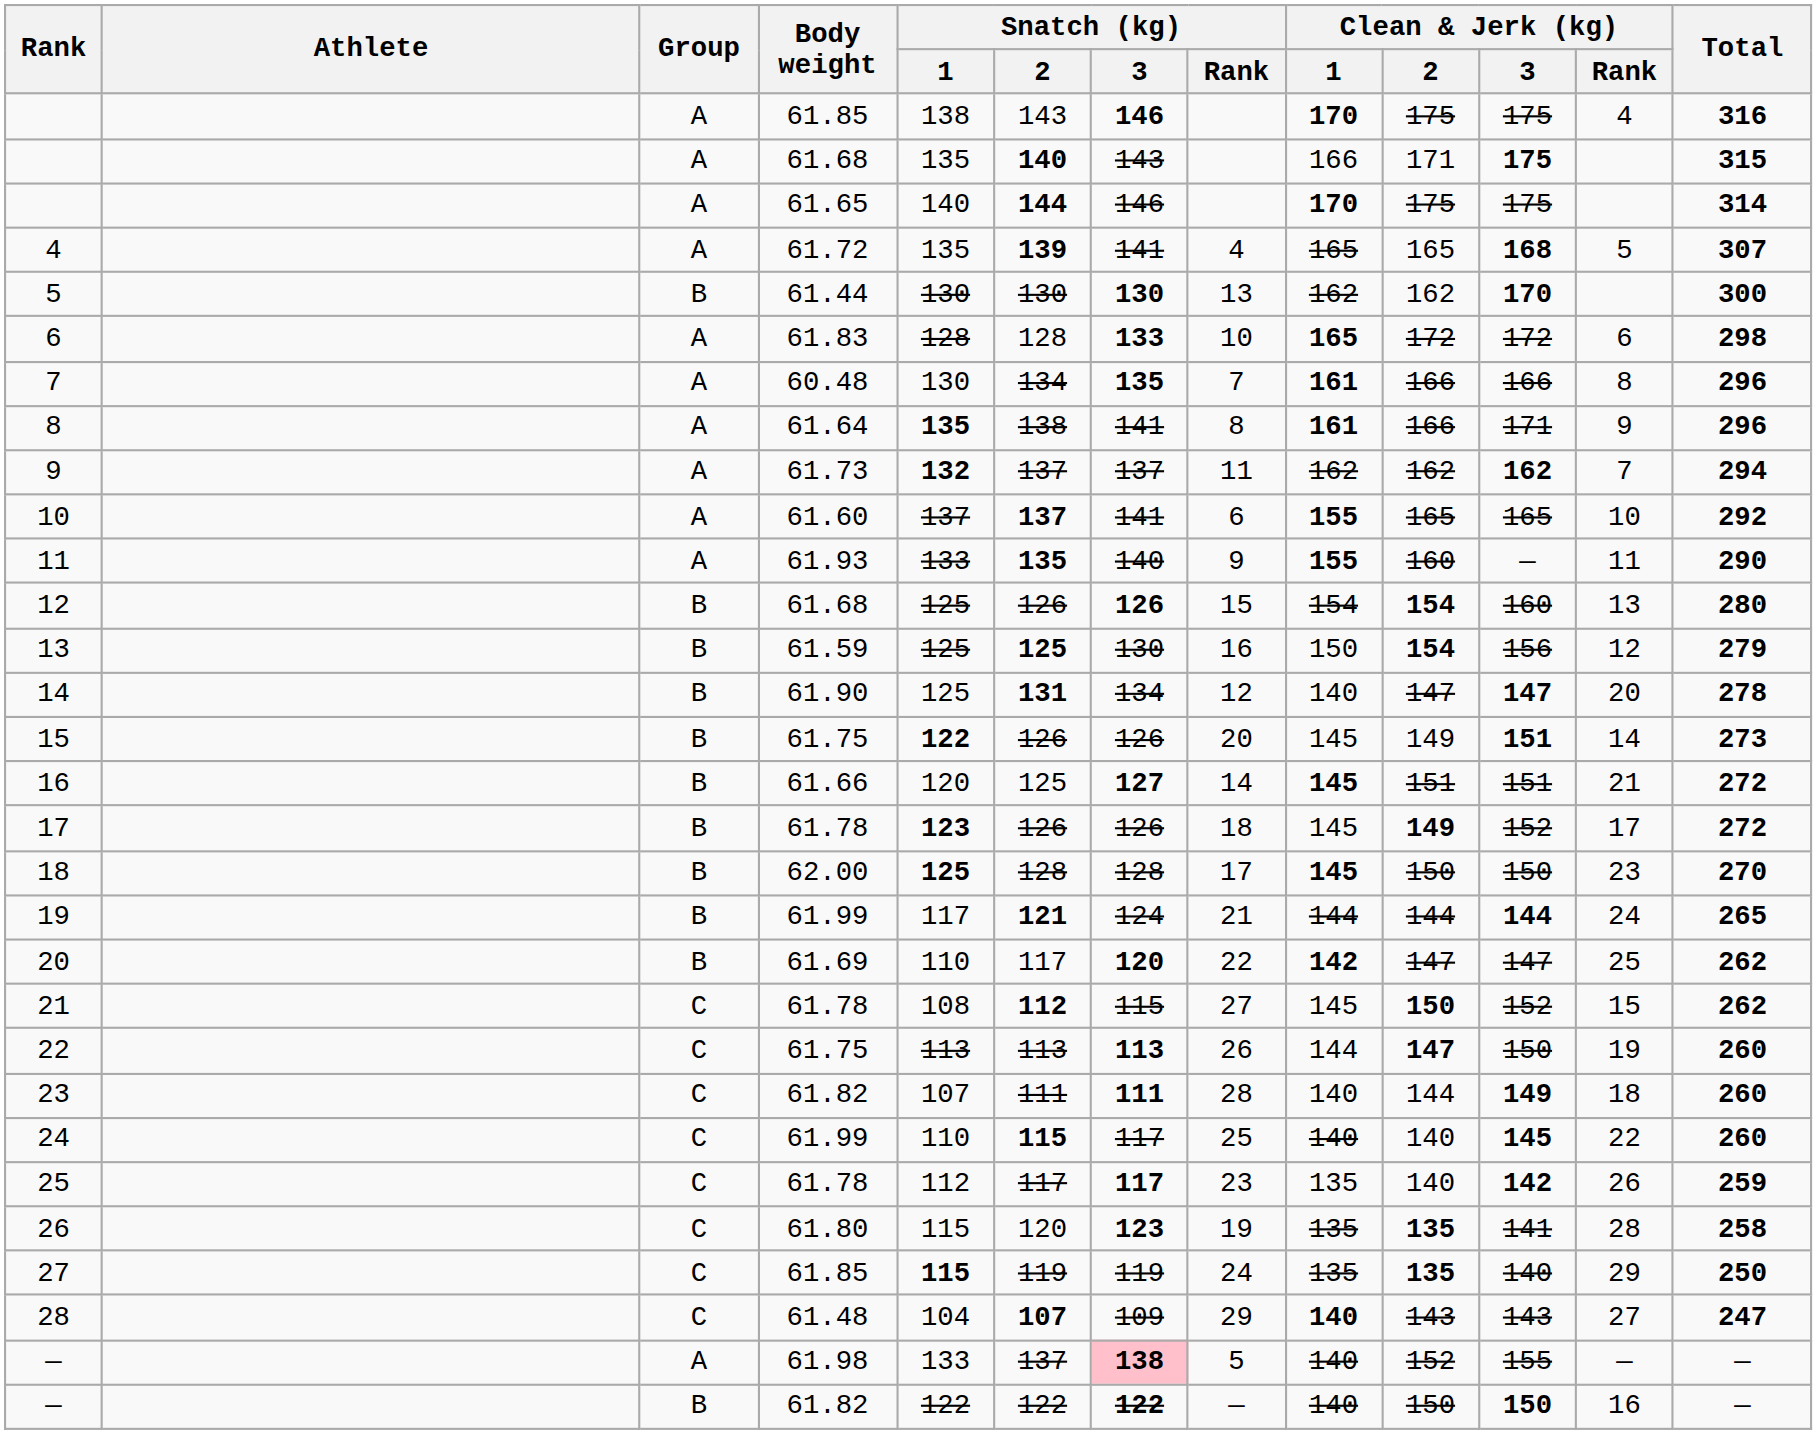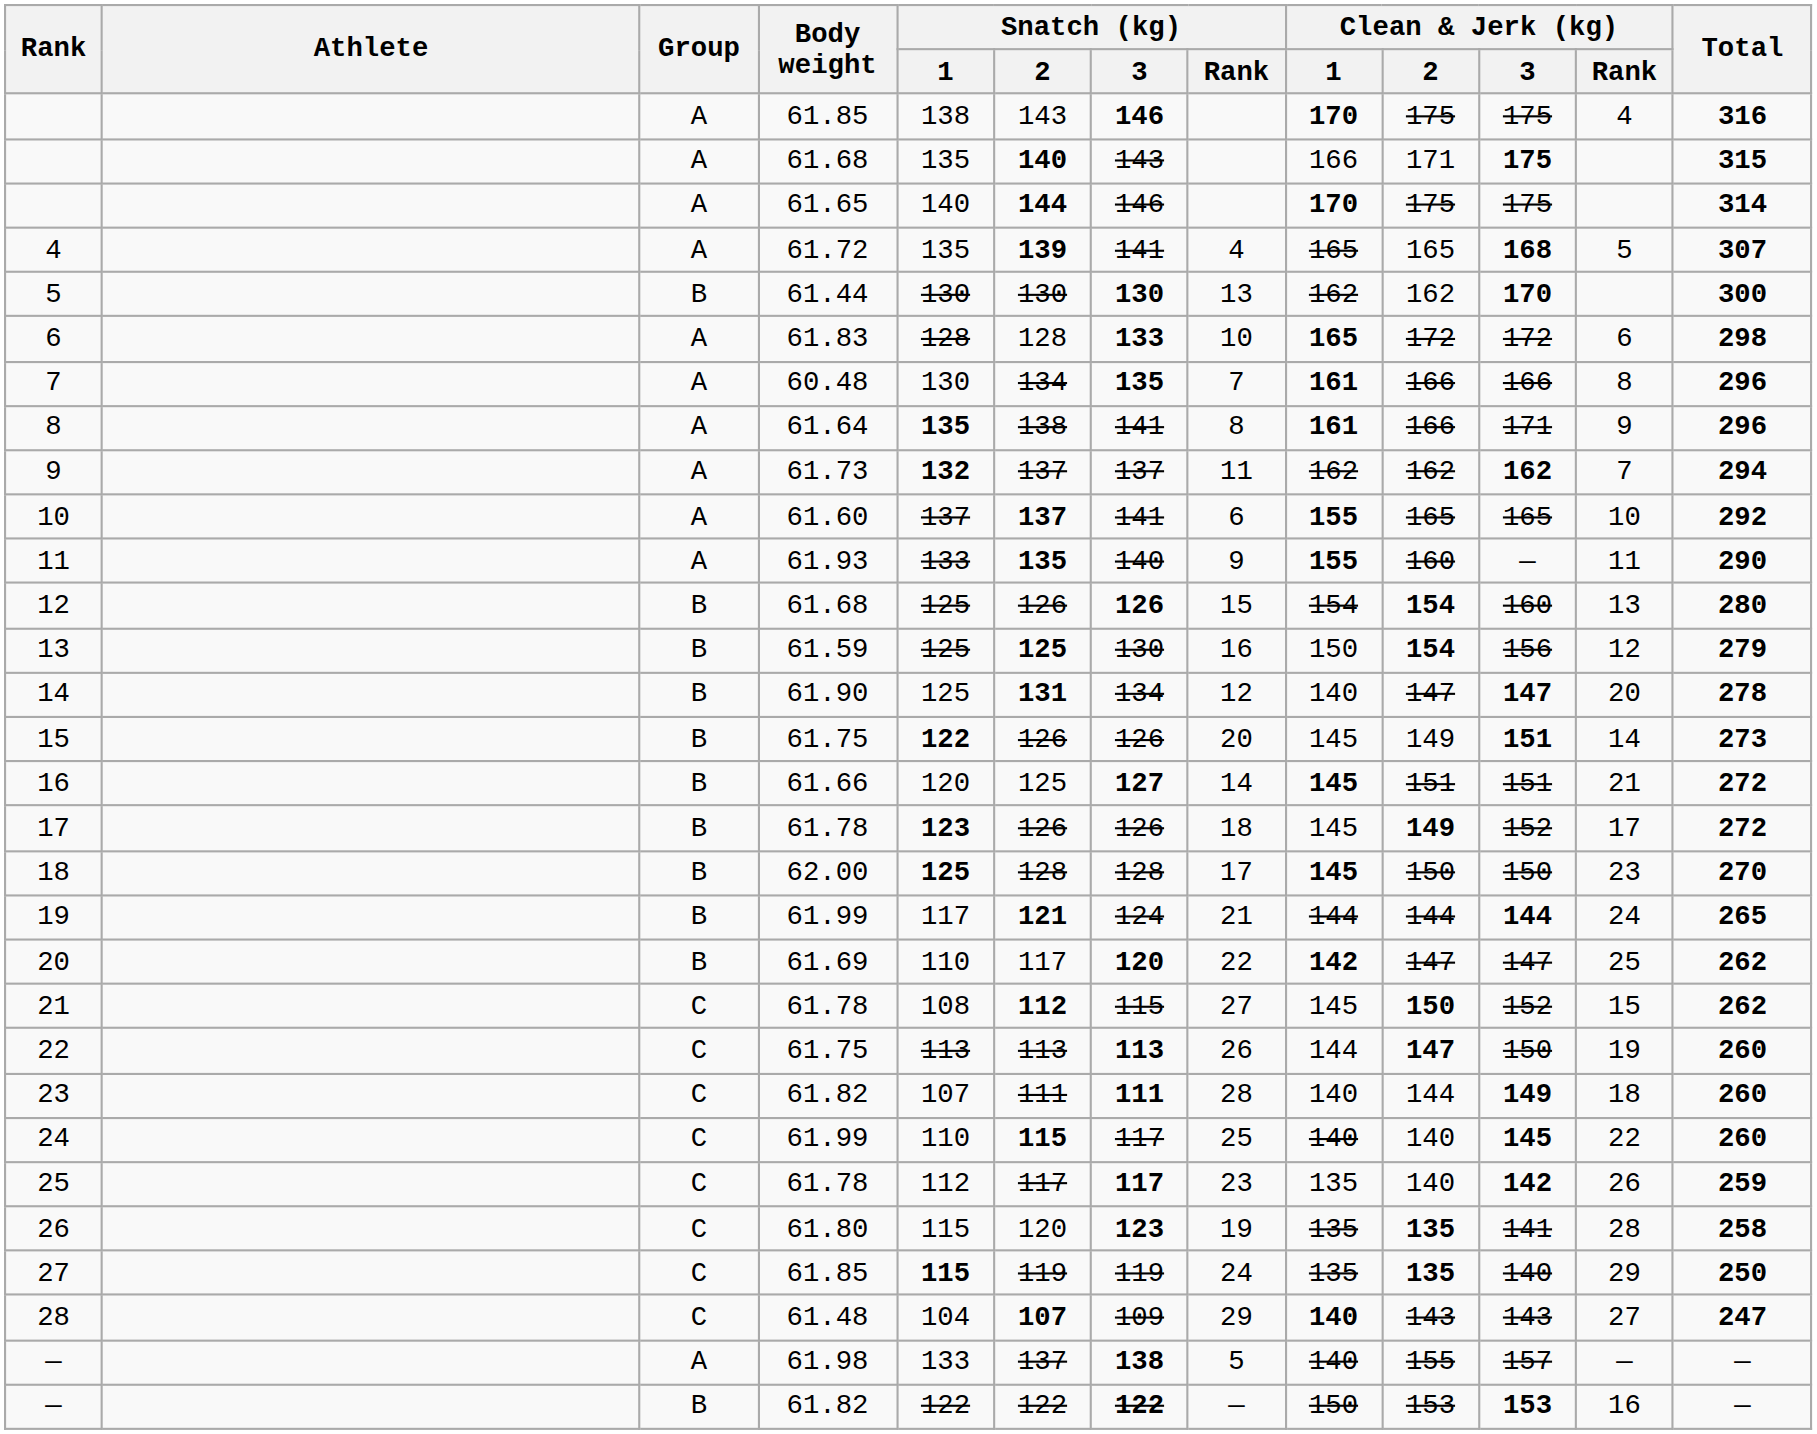— / 61.98 | Snatch (kg) / 3: pink background -> no background
— / 61.98 | Clean & Jerk (kg) / 2: 152 -> 155
— / 61.98 | Clean & Jerk (kg) / 3: 155 -> 157
— / 61.82 | Clean & Jerk (kg) / 1: 140 -> 150
— / 61.82 | Clean & Jerk (kg) / 2: 150 -> 153
— / 61.82 | Clean & Jerk (kg) / 3: 150 -> 153
